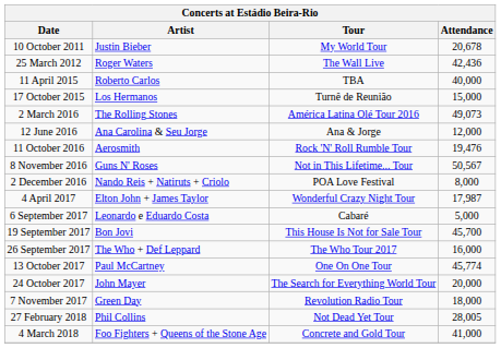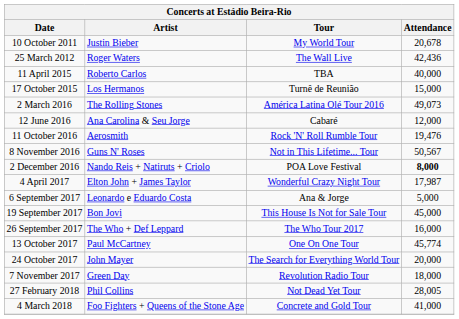12 June 2016 | Tour: Ana & Jorge -> Cabaré
2 December 2016 | Attendance: normal -> bold
6 September 2017 | Tour: Cabaré -> Ana & Jorge
19 September 2017 | Attendance: 45,700 -> 45,000
